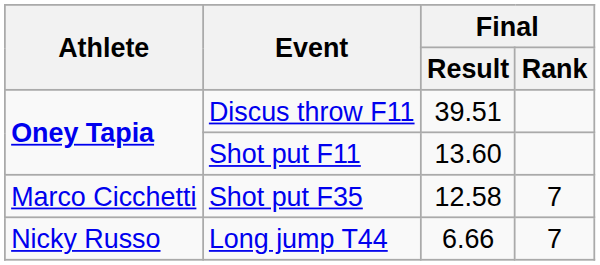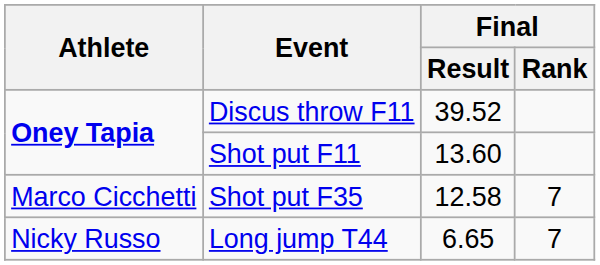Discus throw F11 | Final / Result: 39.51 -> 39.52
Long jump T44 | Final / Result: 6.66 -> 6.65
